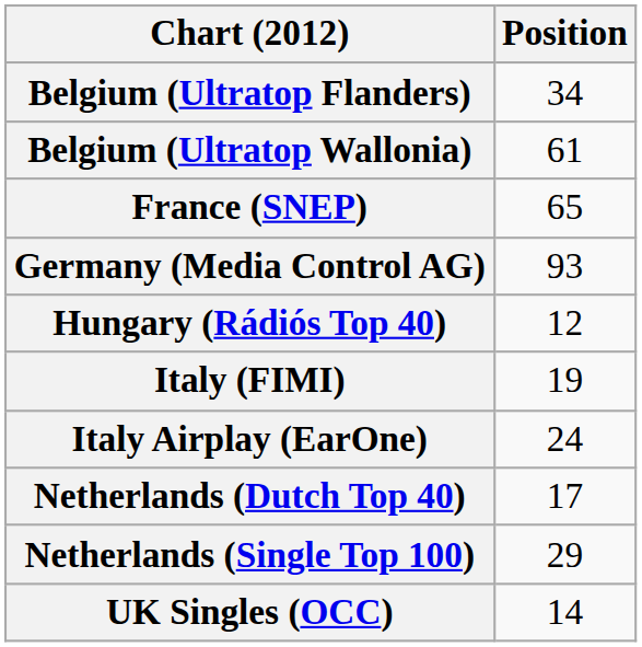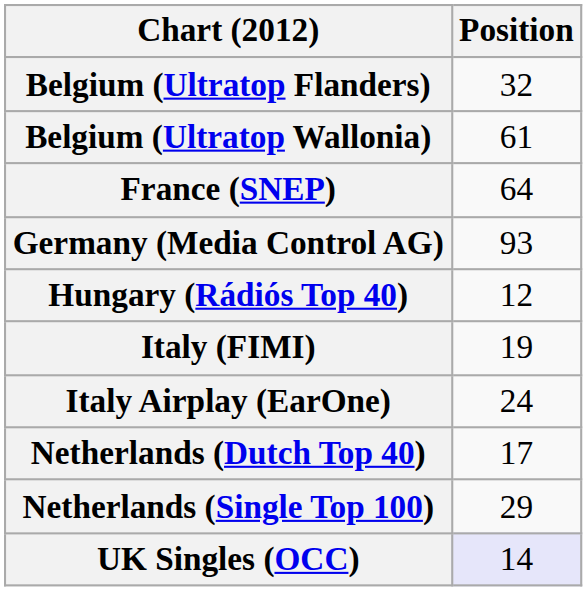Belgium (Ultratop Flanders) | Position: 34 -> 32
France (SNEP) | Position: 65 -> 64
UK Singles (OCC) | Position: no background -> lavender background
